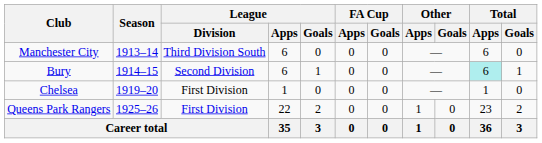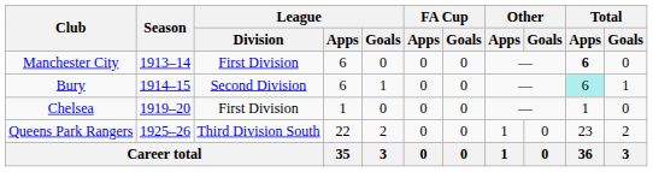Manchester City | League / Division: Third Division South -> First Division
Manchester City | Total / Apps: normal -> bold
Queens Park Rangers | League / Division: First Division -> Third Division South
